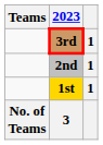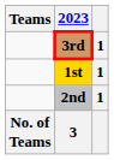rows swapped: 1st <-> 2nd
